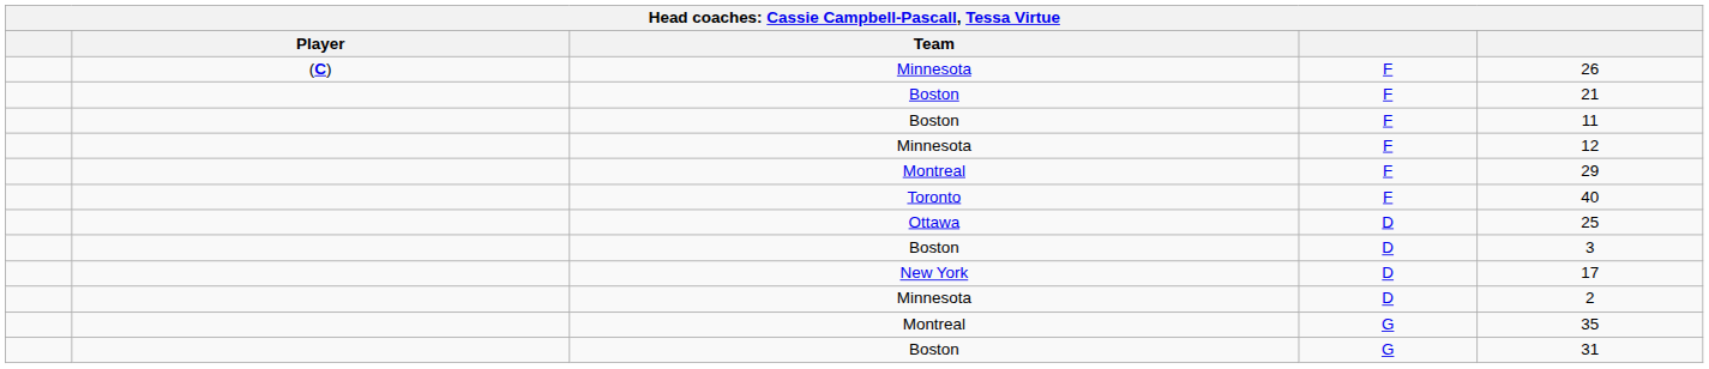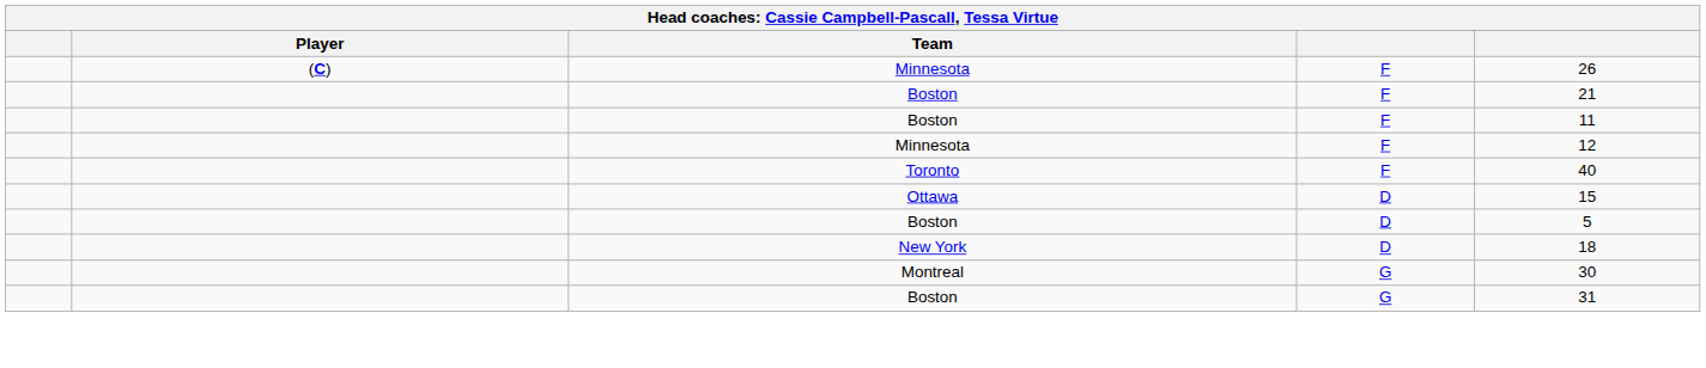- row: Montreal | F | 29
Ottawa | column 5: 25 -> 15
Boston / D | column 5: 3 -> 5
New York | column 5: 17 -> 18
- row: Minnesota | D | 2
Montreal / G | column 5: 35 -> 30
